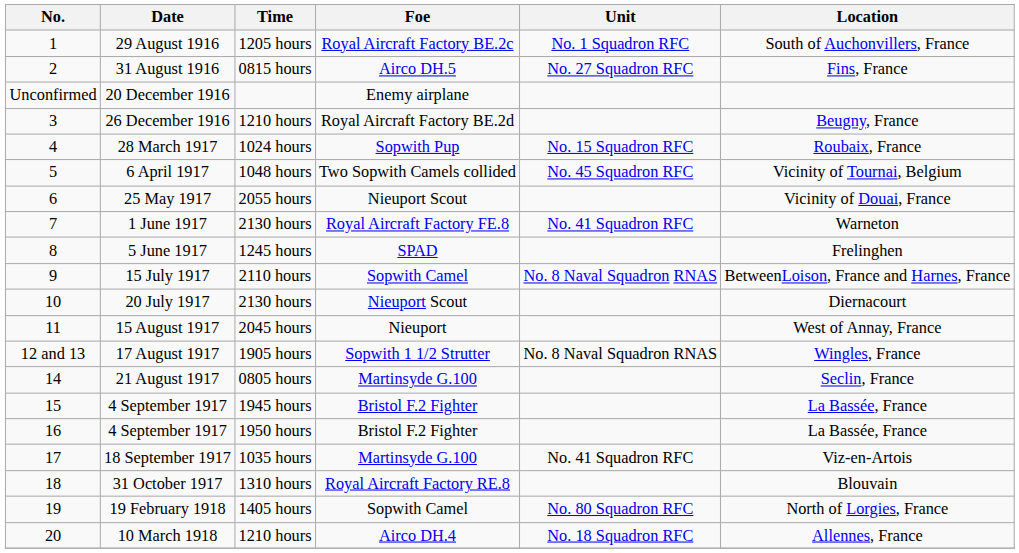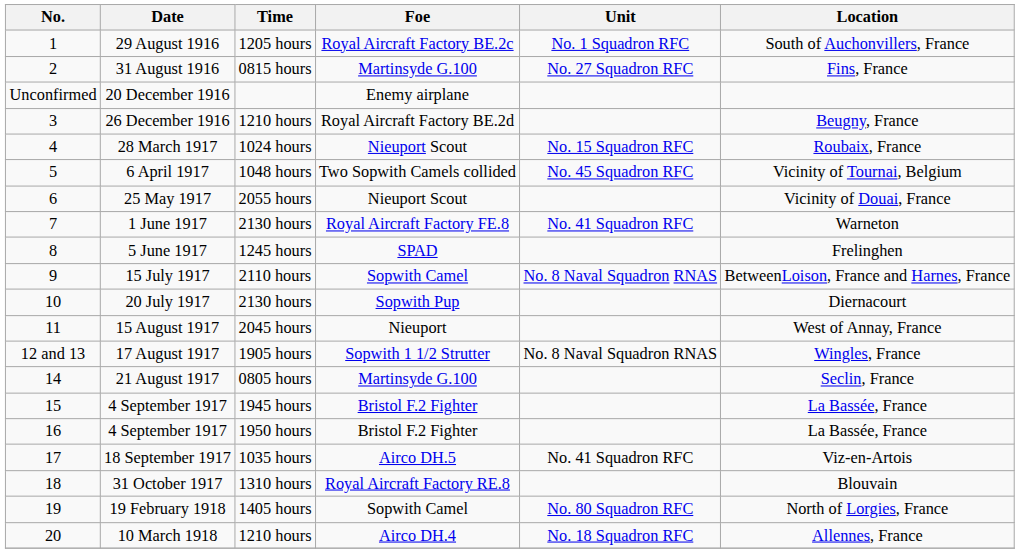31 August 1916 | Foe: Airco DH.5 -> Martinsyde G.100
28 March 1917 | Foe: Sopwith Pup -> Nieuport Scout
20 July 1917 | Foe: Nieuport Scout -> Sopwith Pup
18 September 1917 | Foe: Martinsyde G.100 -> Airco DH.5
